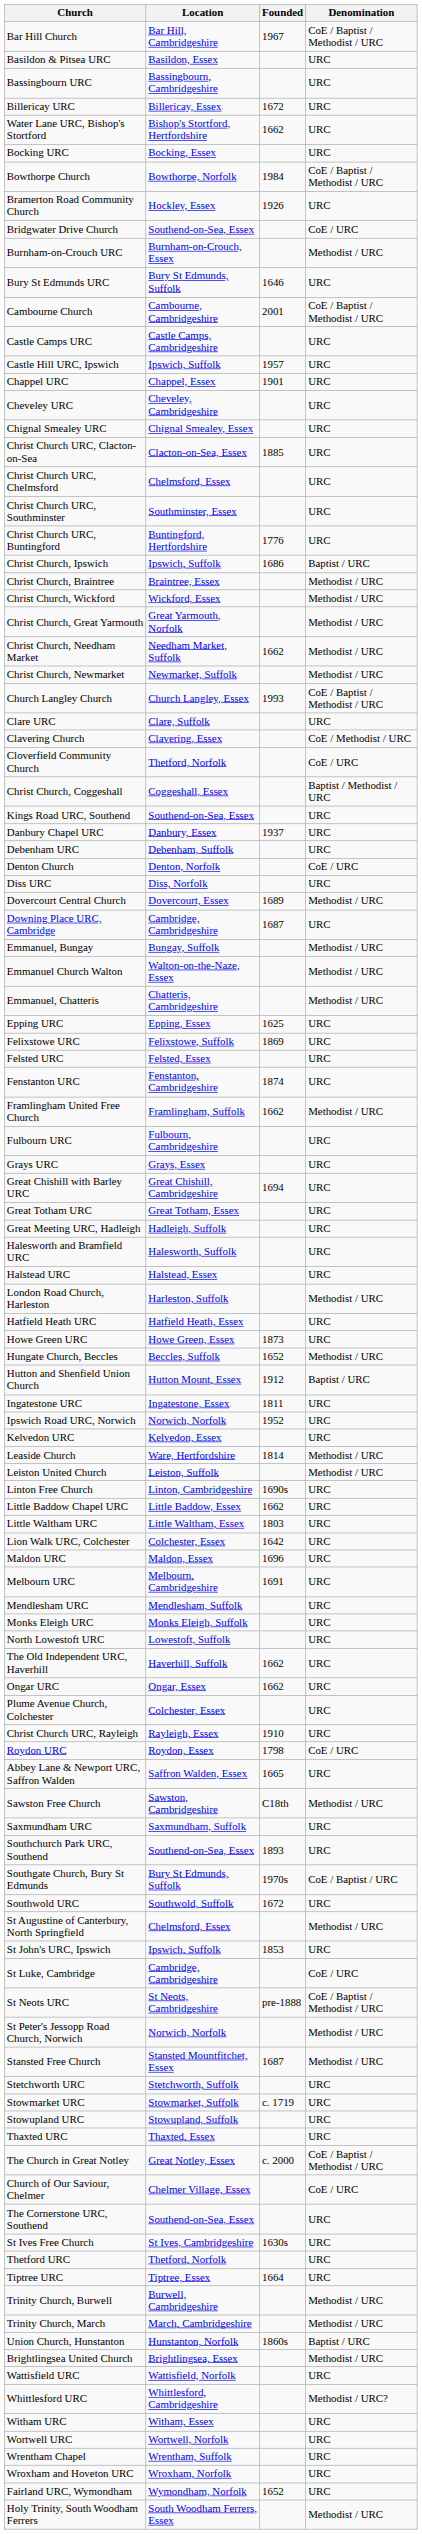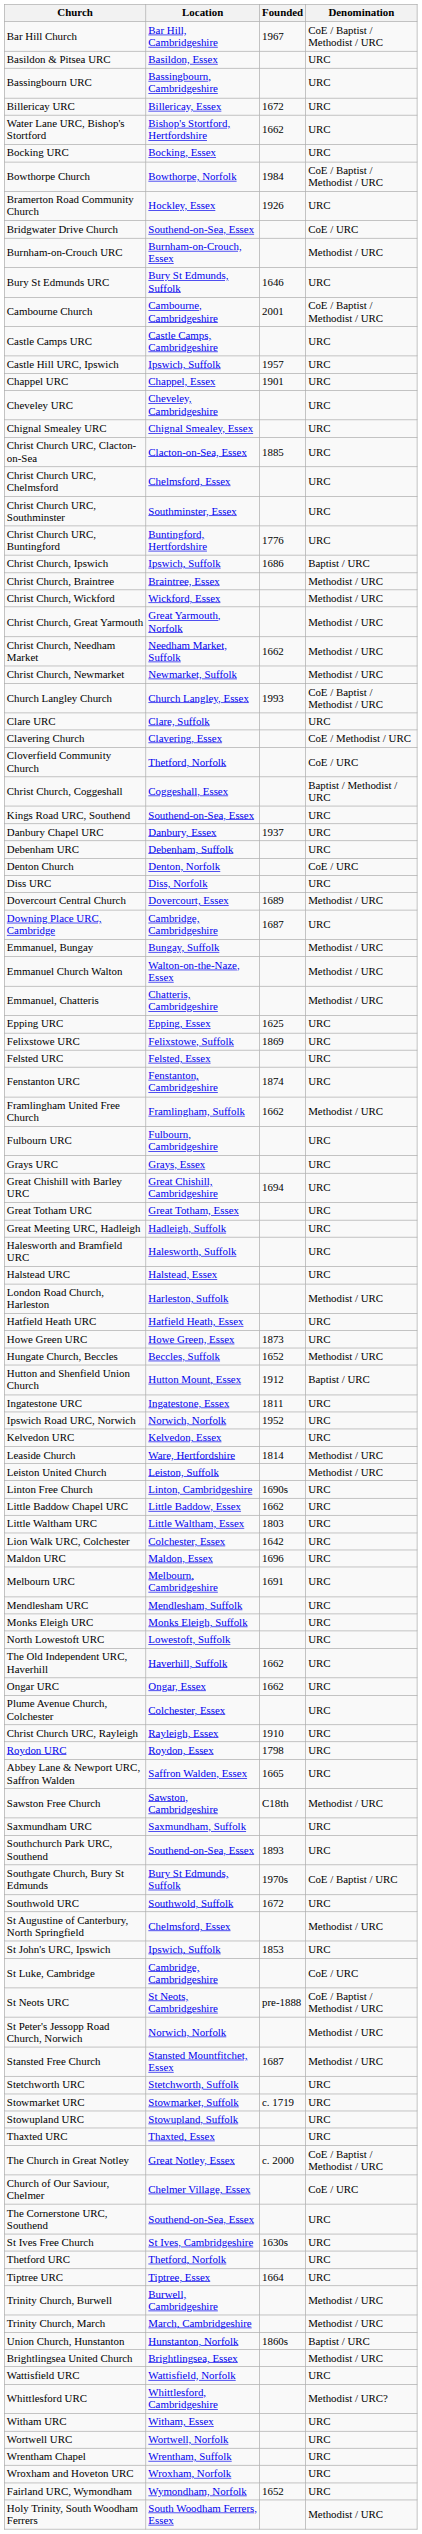Roydon URC | Denomination: CoE / URC -> URC
